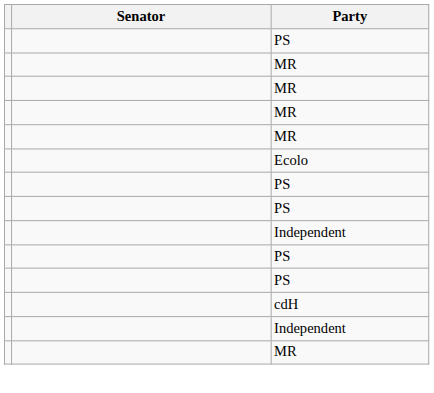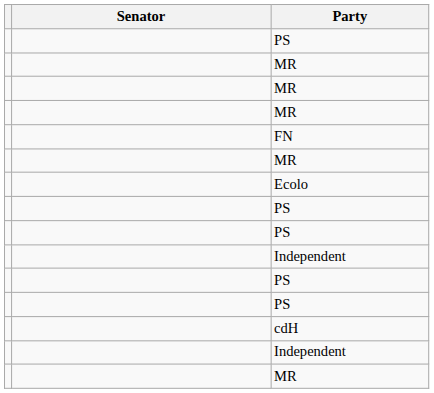+ row: FN
